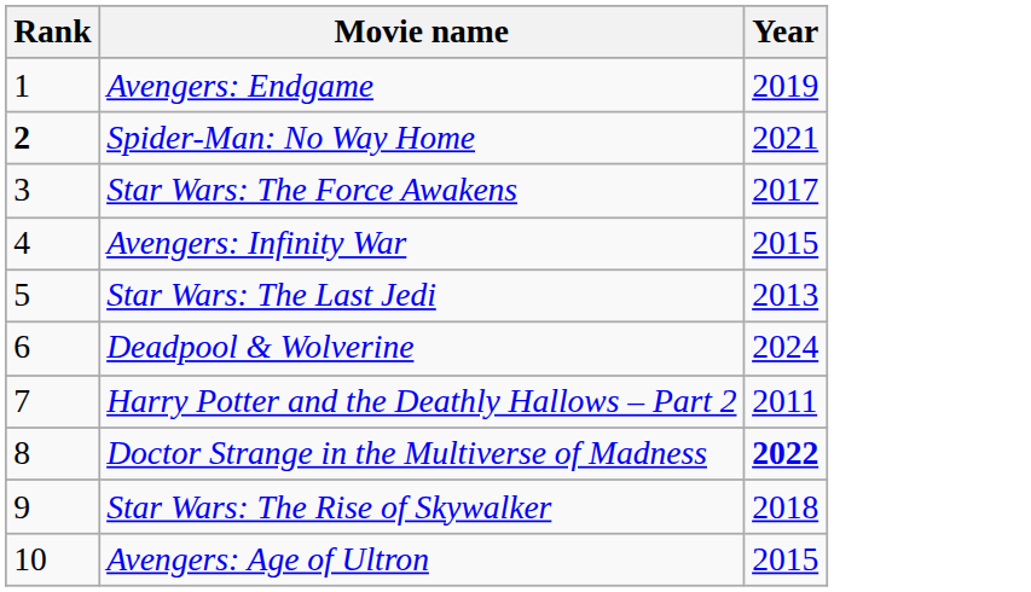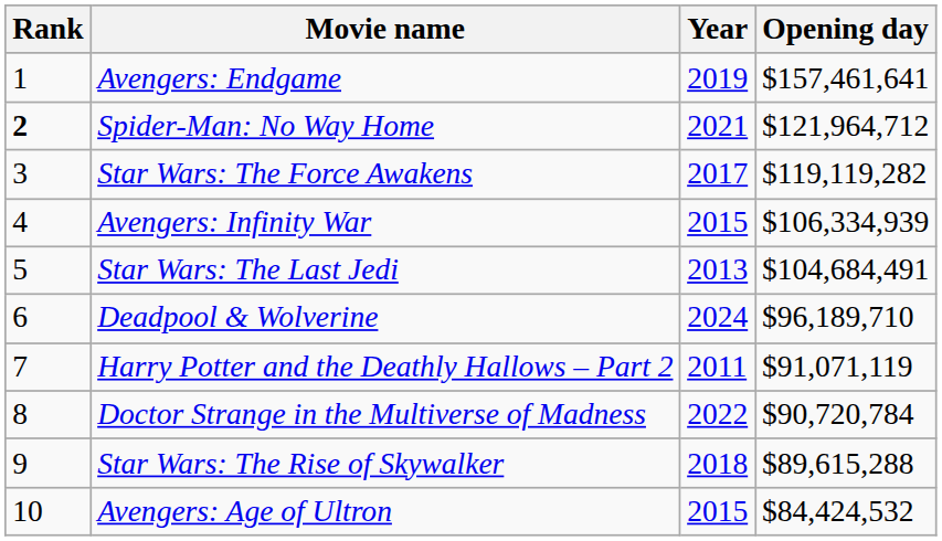+ column: Opening day | $157,461,641 | $121,964,712 | $119,119,282 | $106,334,939 | $104,684,491 | $96,189,710 | $91,071,119 | $90,720,784 | $89,615,288 | $84,424,532
Doctor Strange in the Multiverse of Madness | Year: bold -> normal
